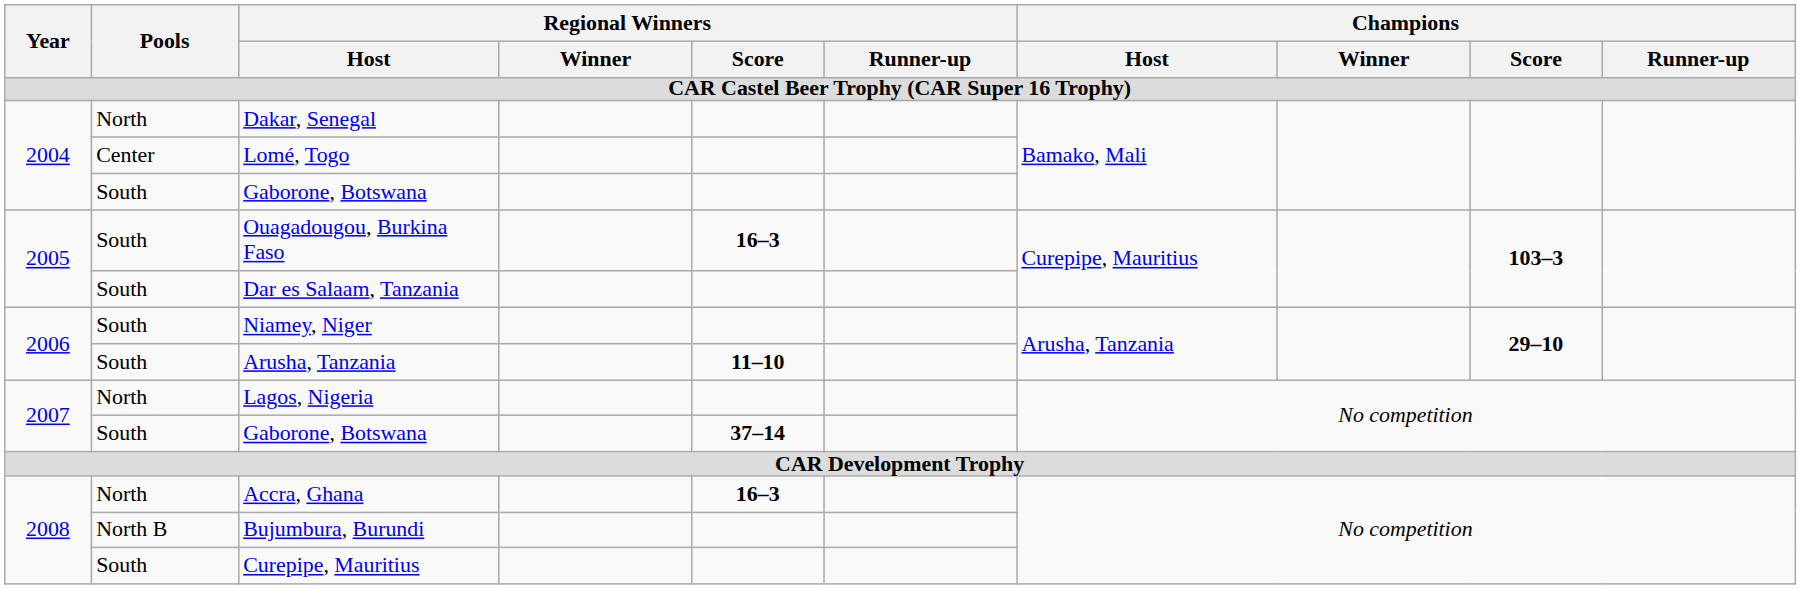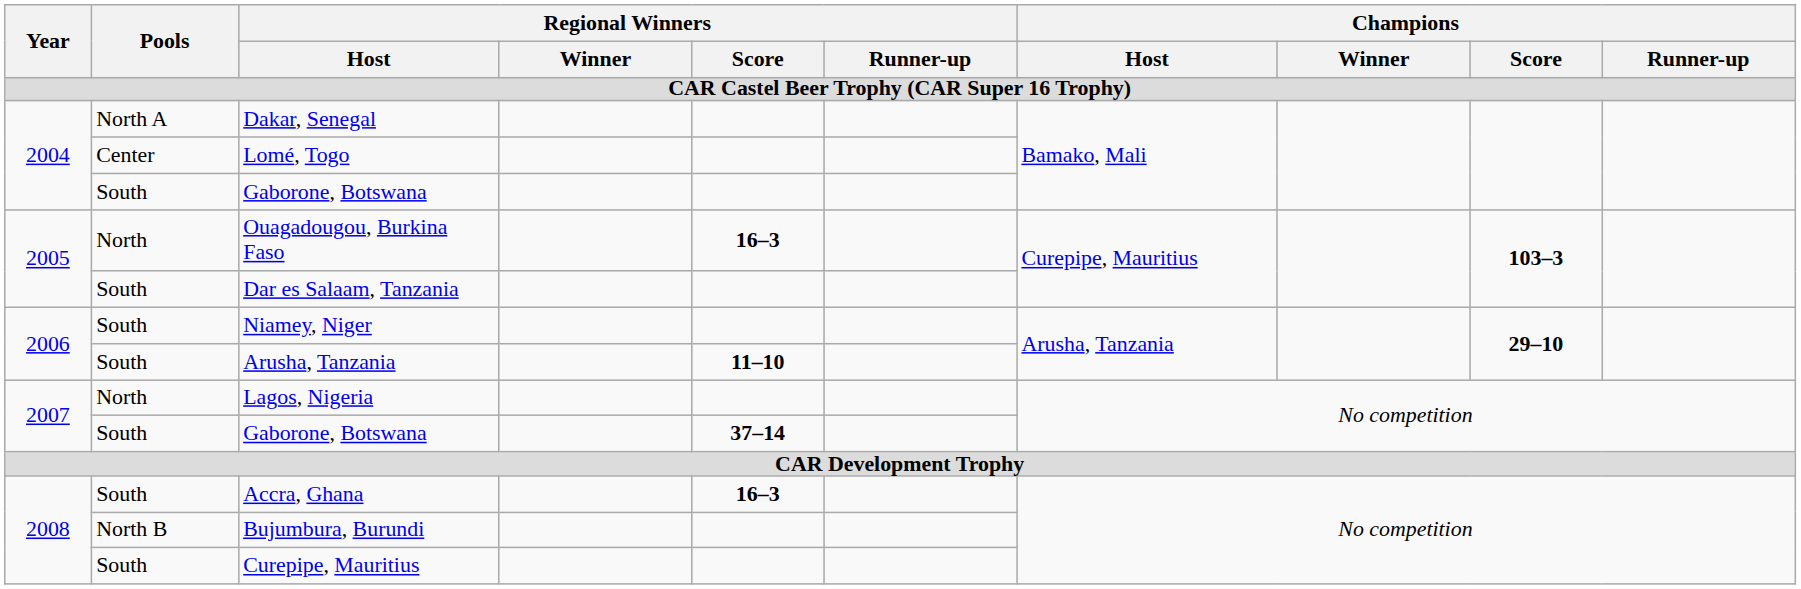Dakar, Senegal | Pools: North -> North A
Ouagadougou, Burkina Faso | Pools: South -> North
Accra, Ghana | Pools: North -> South
